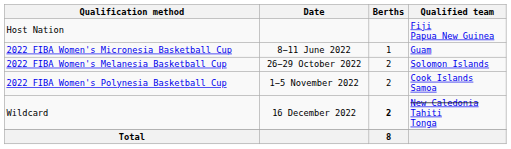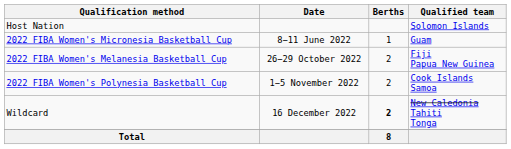Host Nation | Qualified team: Fiji Papua New Guinea -> Solomon Islands
2022 FIBA Women's Melanesia Basketball Cup | Qualified team: Solomon Islands -> Fiji Papua New Guinea
